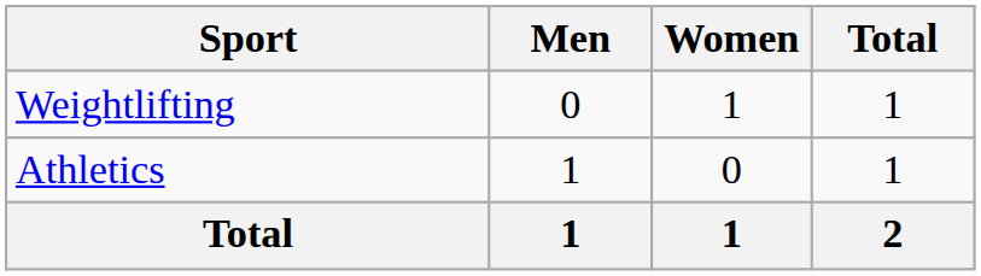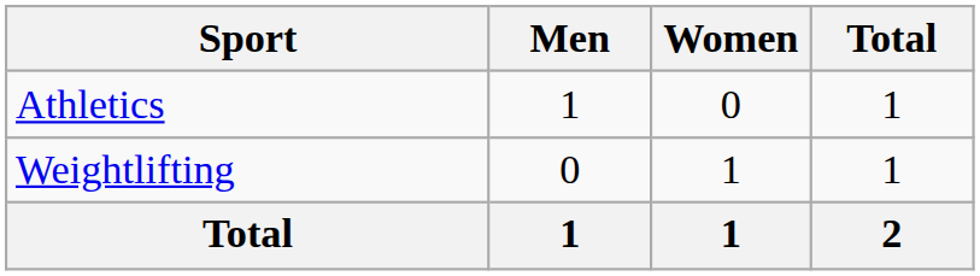rows swapped: Athletics <-> Weightlifting
